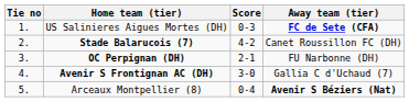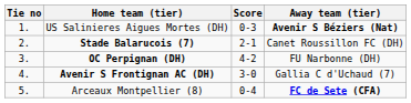US Salinieres Aigues Mortes (DH) | Away team (tier): FC de Sete (CFA) -> Avenir S Béziers (Nat)
Stade Balarucois (7) | Score: 4-2 -> 2-1
OC Perpignan (DH) | Score: 2-1 -> 4-2
Arceaux Montpellier (8) | Away team (tier): Avenir S Béziers (Nat) -> FC de Sete (CFA)
